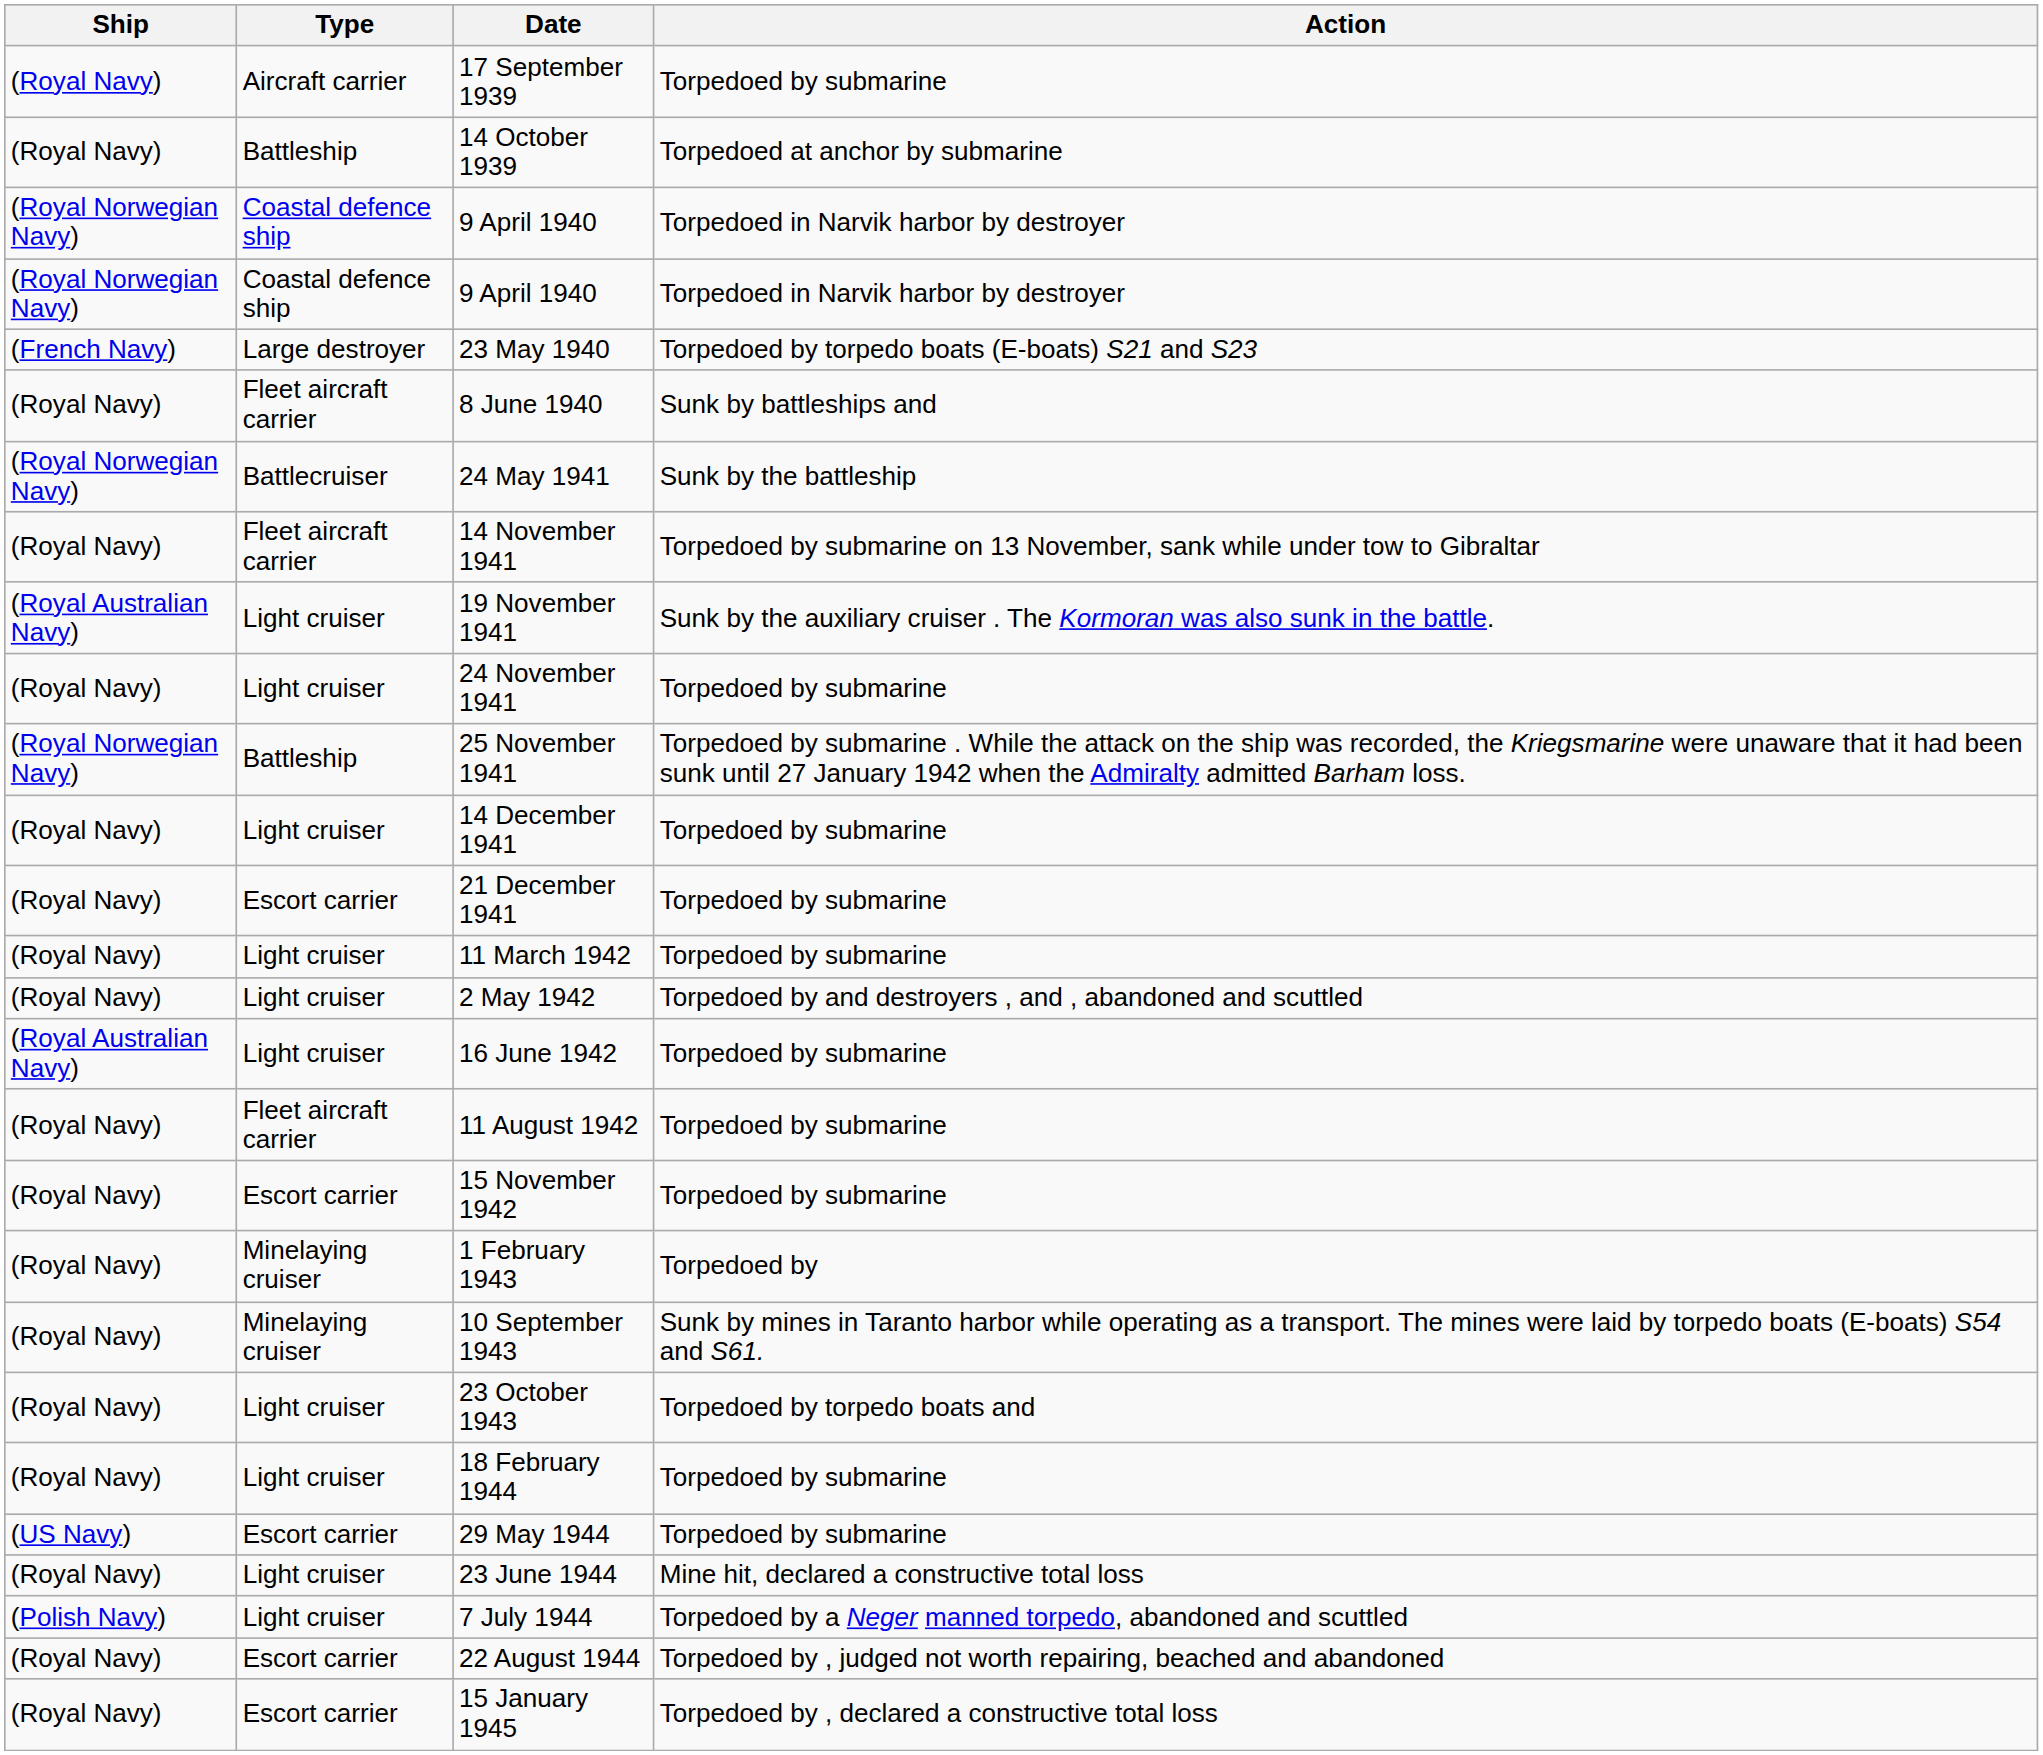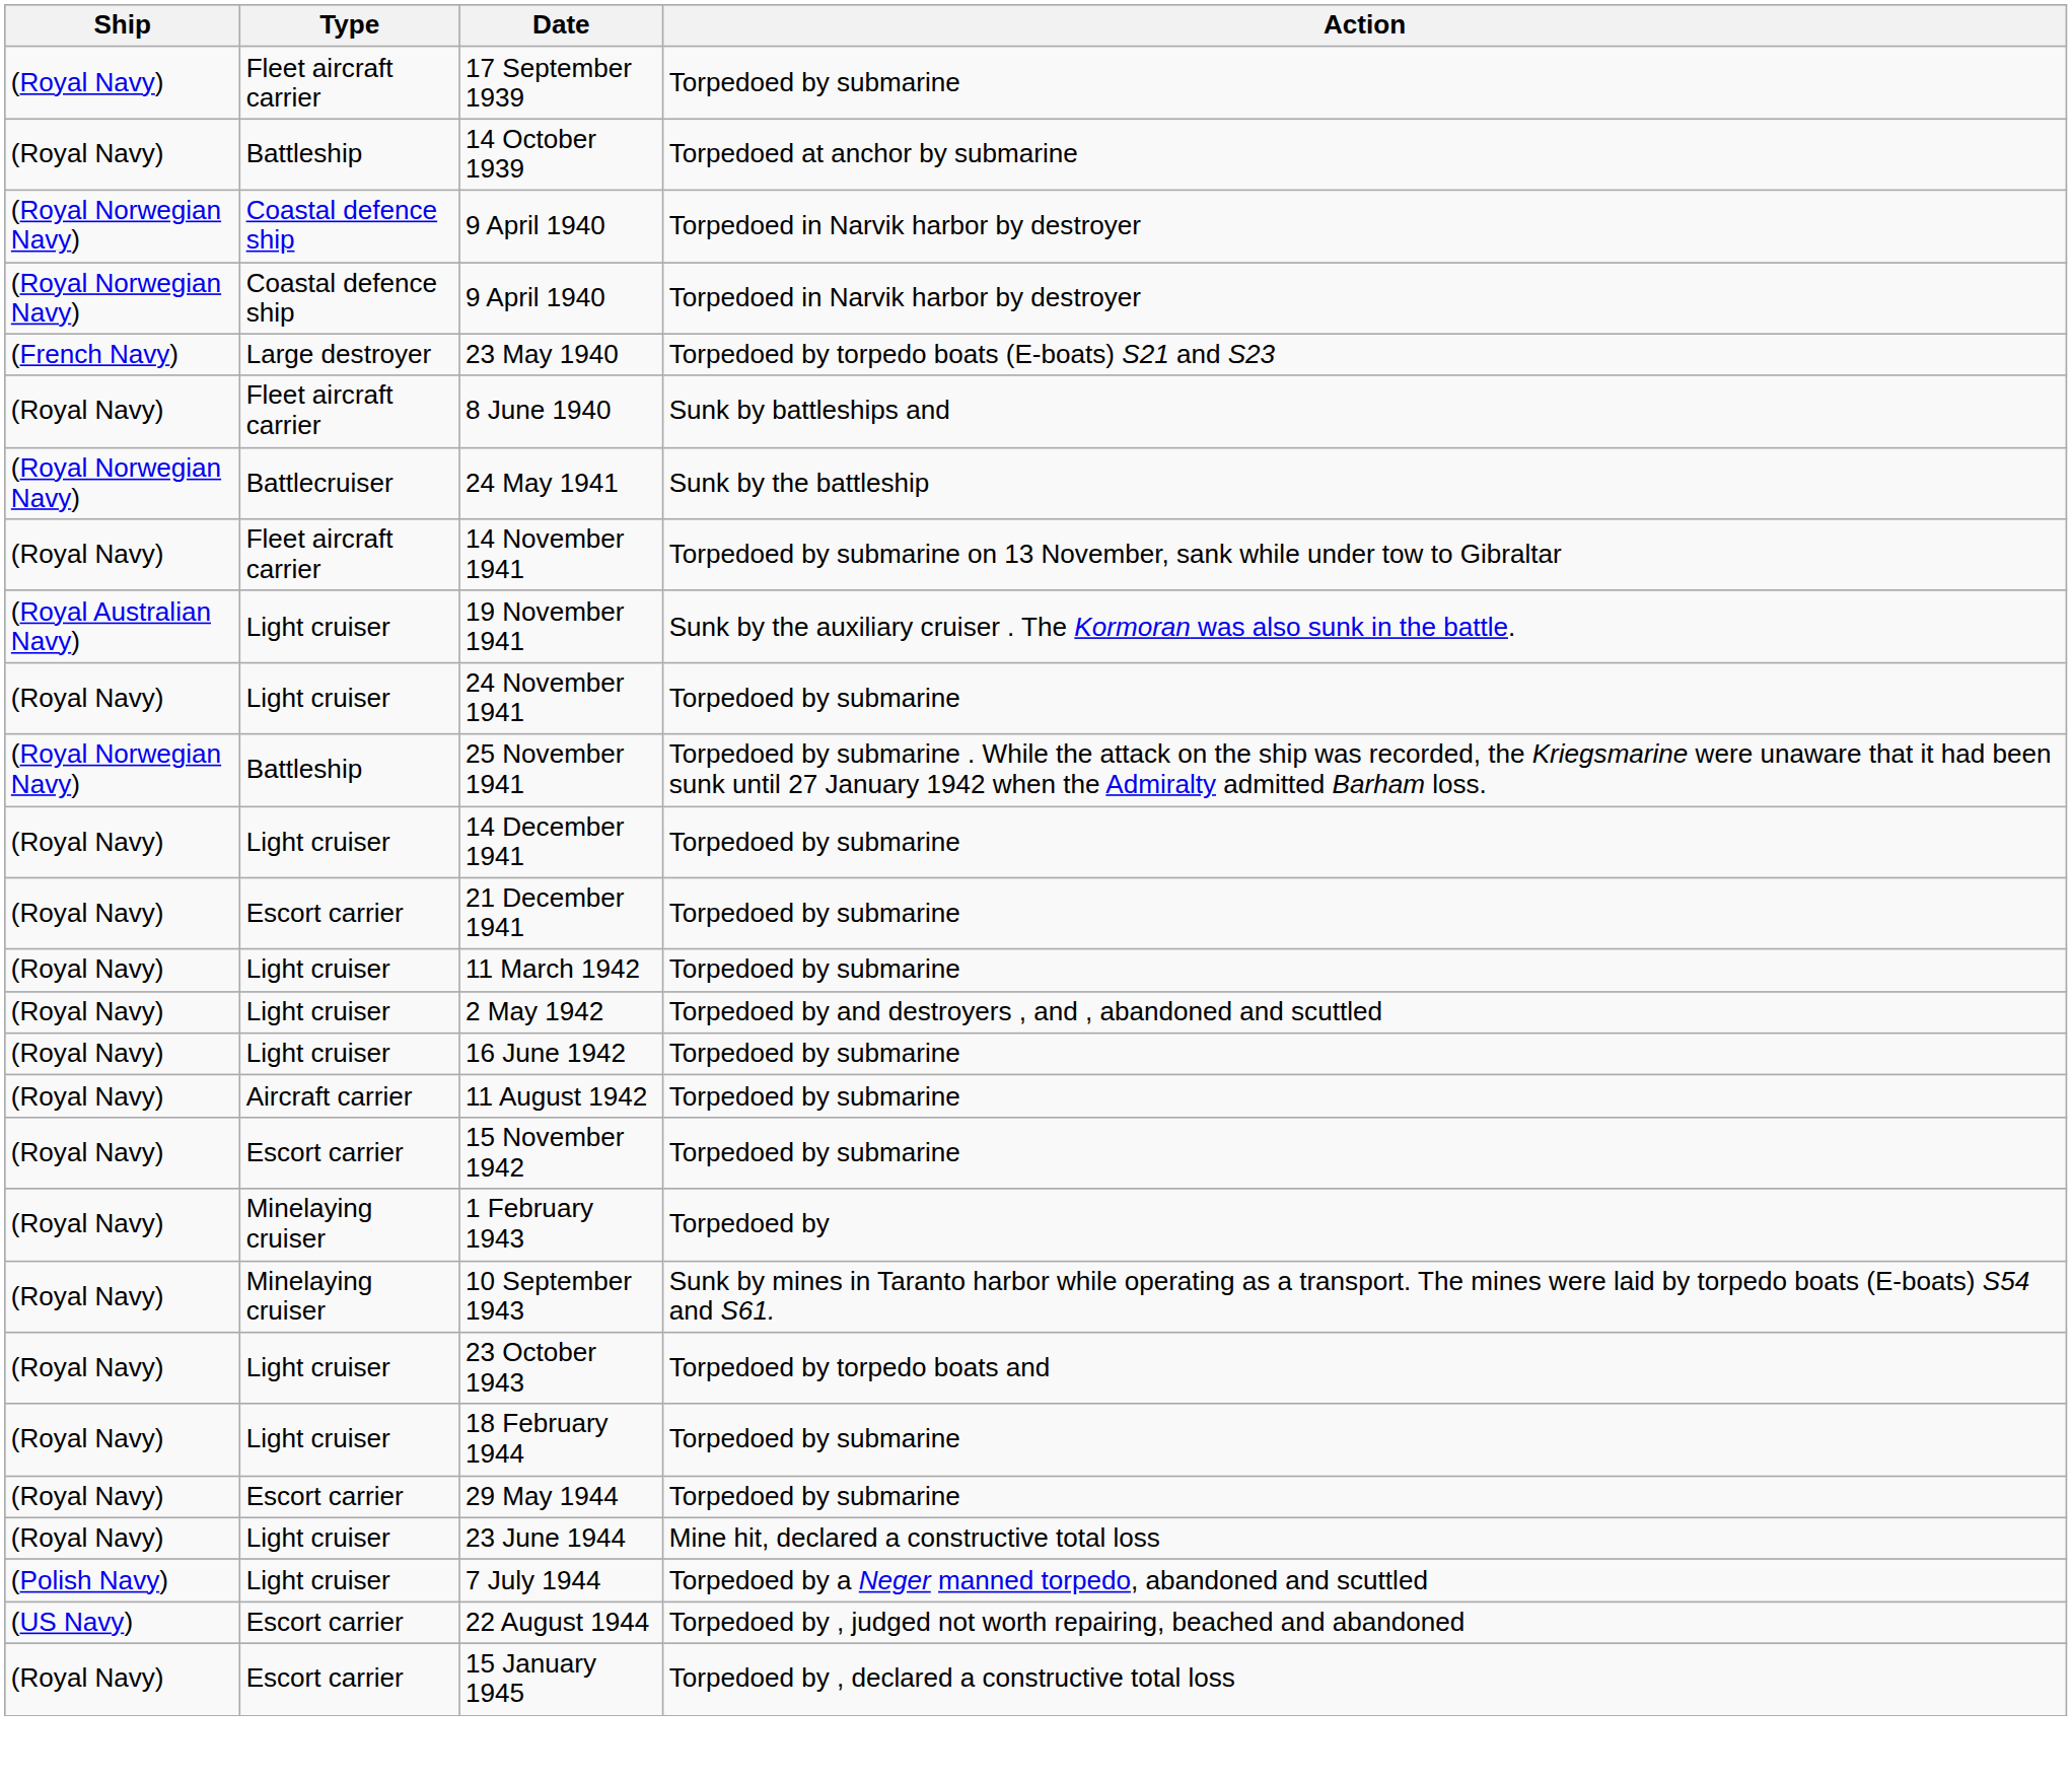17 September 1939 | Type: Aircraft carrier -> Fleet aircraft carrier
16 June 1942 | Ship: (Royal Australian Navy) -> (Royal Navy)
11 August 1942 | Type: Fleet aircraft carrier -> Aircraft carrier
29 May 1944 | Ship: (US Navy) -> (Royal Navy)
22 August 1944 | Ship: (Royal Navy) -> (US Navy)
